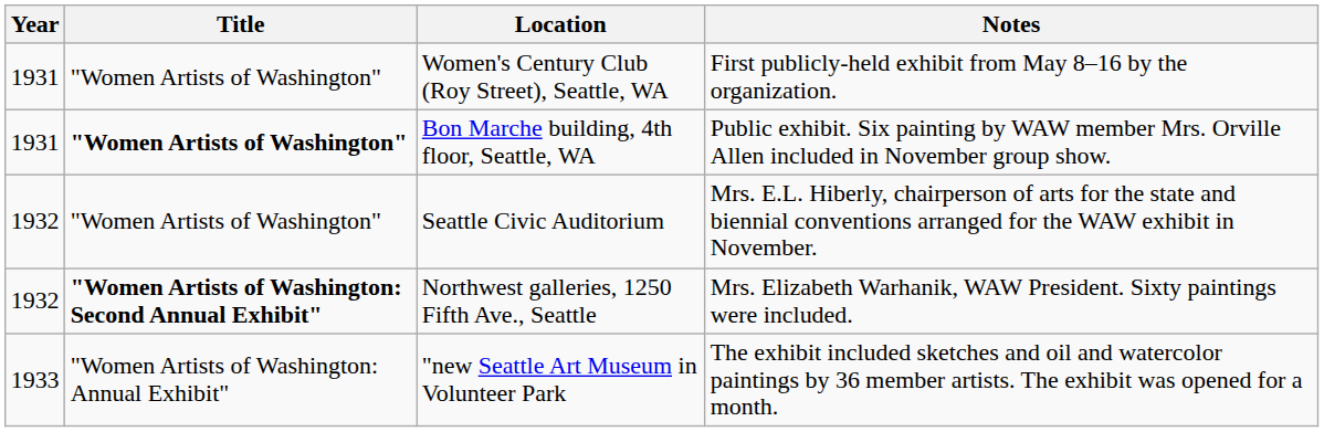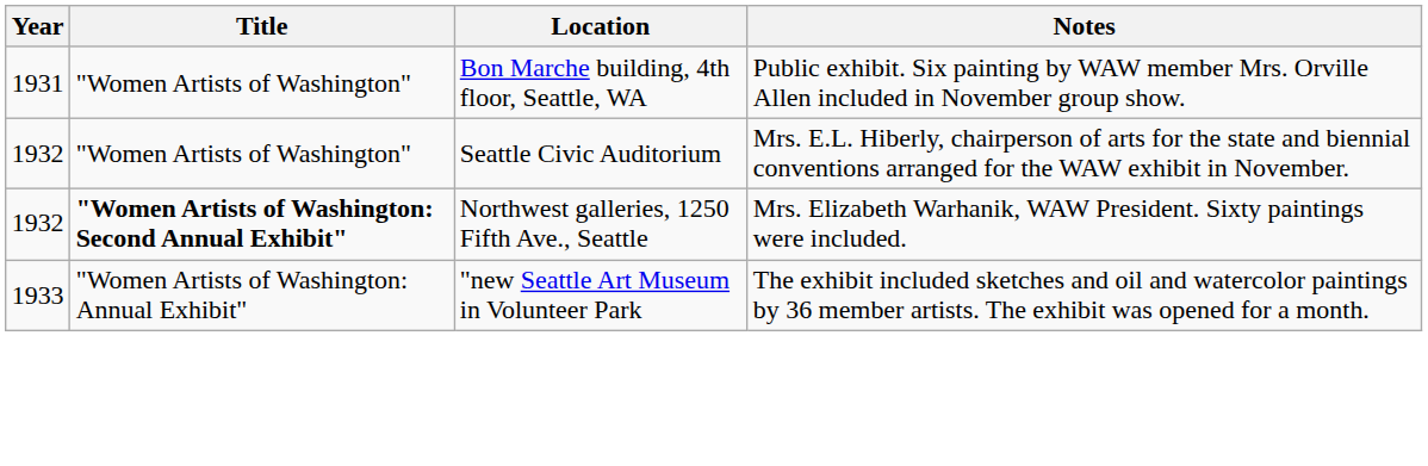- row: 1931 | "Women Artists of Washington" | Women's Century Club (Roy Street), Seattle, WA | First publicly-held exhibit from May 8–16 by the organization.
Bon Marche building, 4th floor, Seattle, WA | Title: bold -> normal
